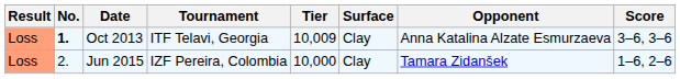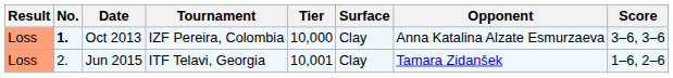Oct 2013 | Tournament: ITF Telavi, Georgia -> IZF Pereira, Colombia
Oct 2013 | Tier: 10,009 -> 10,000
Jun 2015 | Tournament: IZF Pereira, Colombia -> ITF Telavi, Georgia
Jun 2015 | Tier: 10,000 -> 10,001
